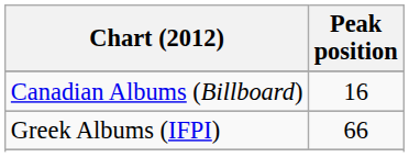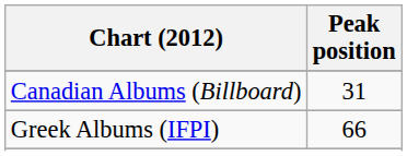Canadian Albums (Billboard) | Peak position: 16 -> 31
